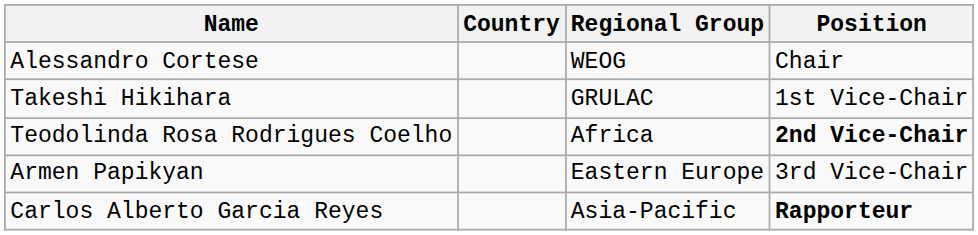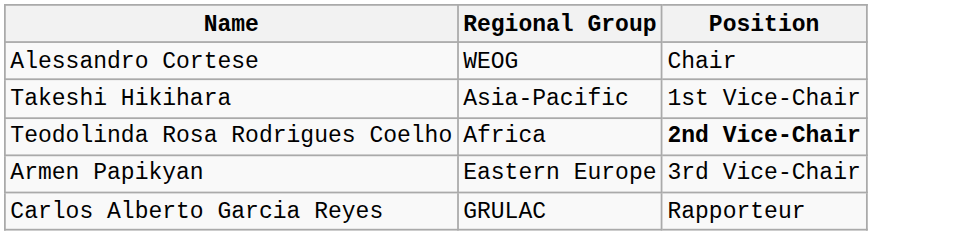- column: Country
Takeshi Hikihara | Regional Group: GRULAC -> Asia-Pacific
Carlos Alberto Garcia Reyes | Regional Group: Asia-Pacific -> GRULAC
Carlos Alberto Garcia Reyes | Position: bold -> normal
